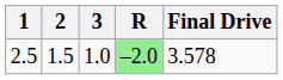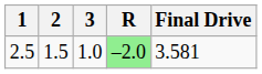2.5 | Final Drive: 3.578 -> 3.581
